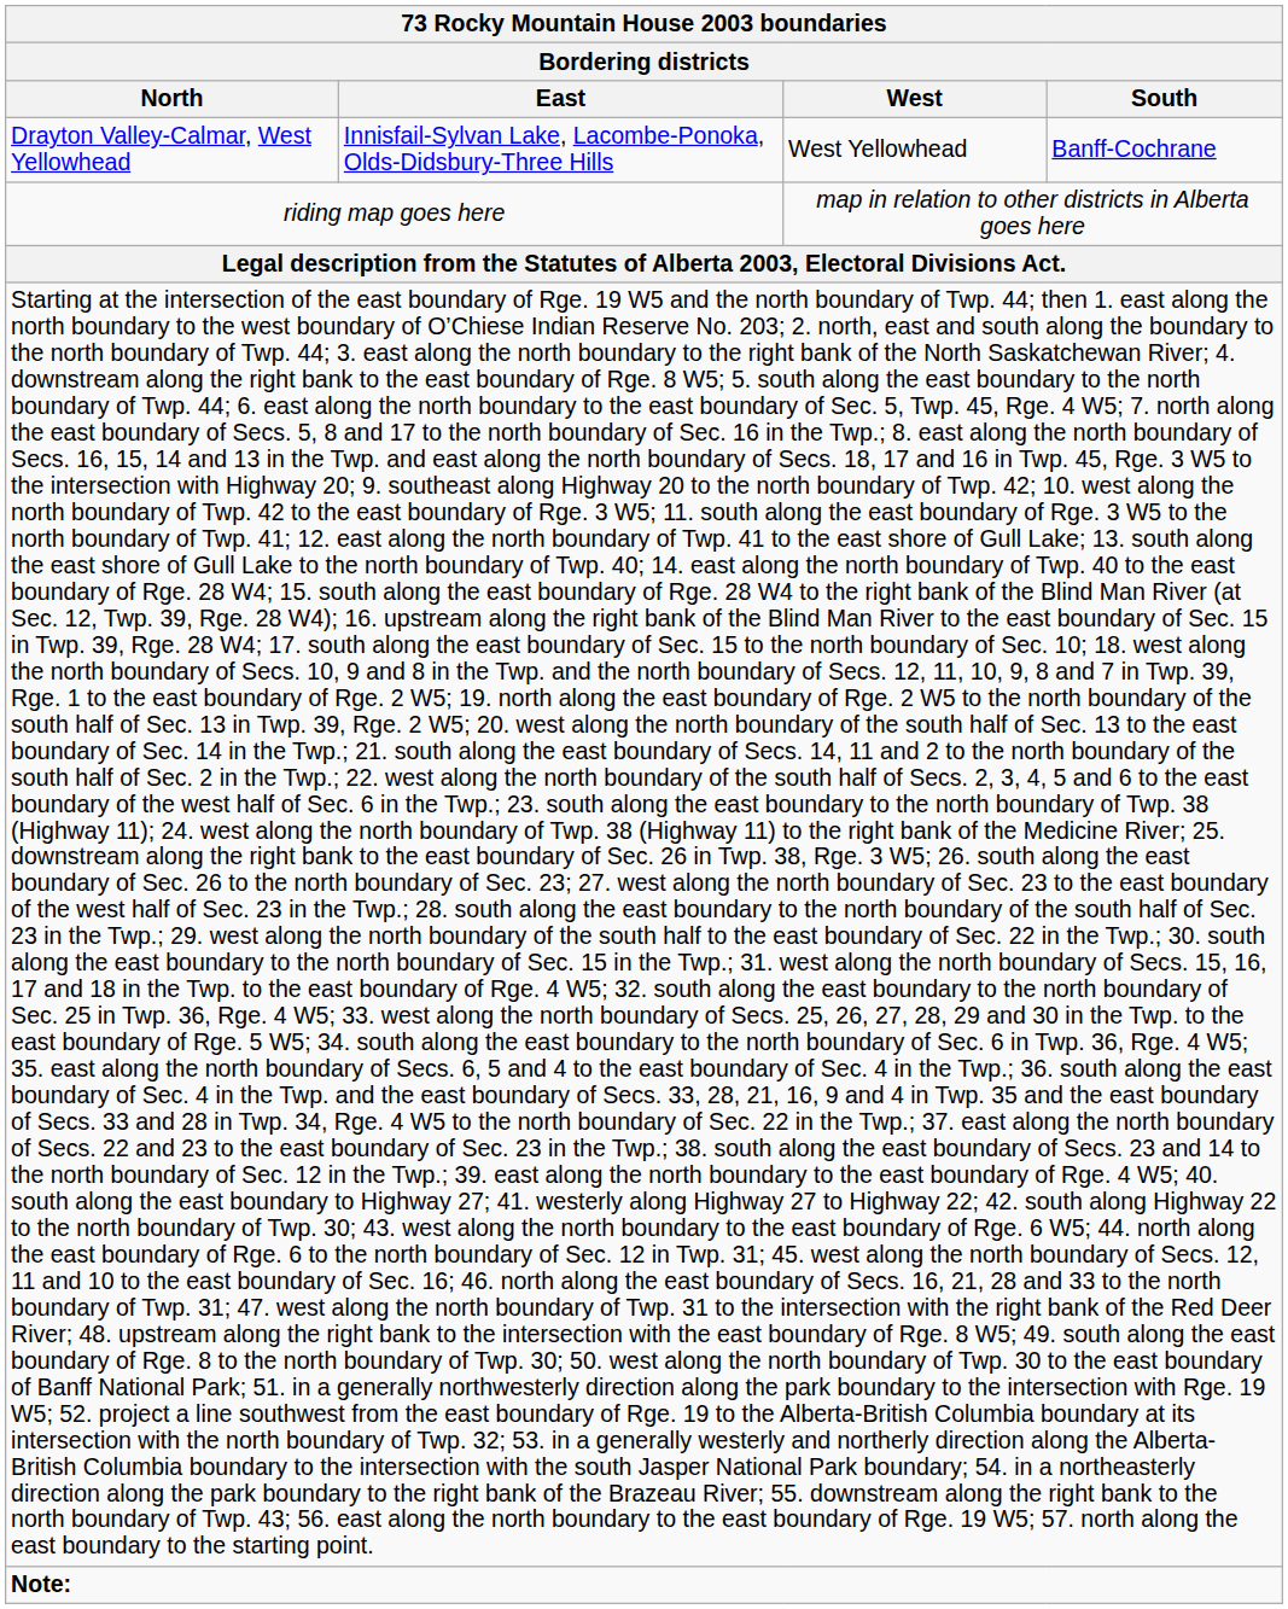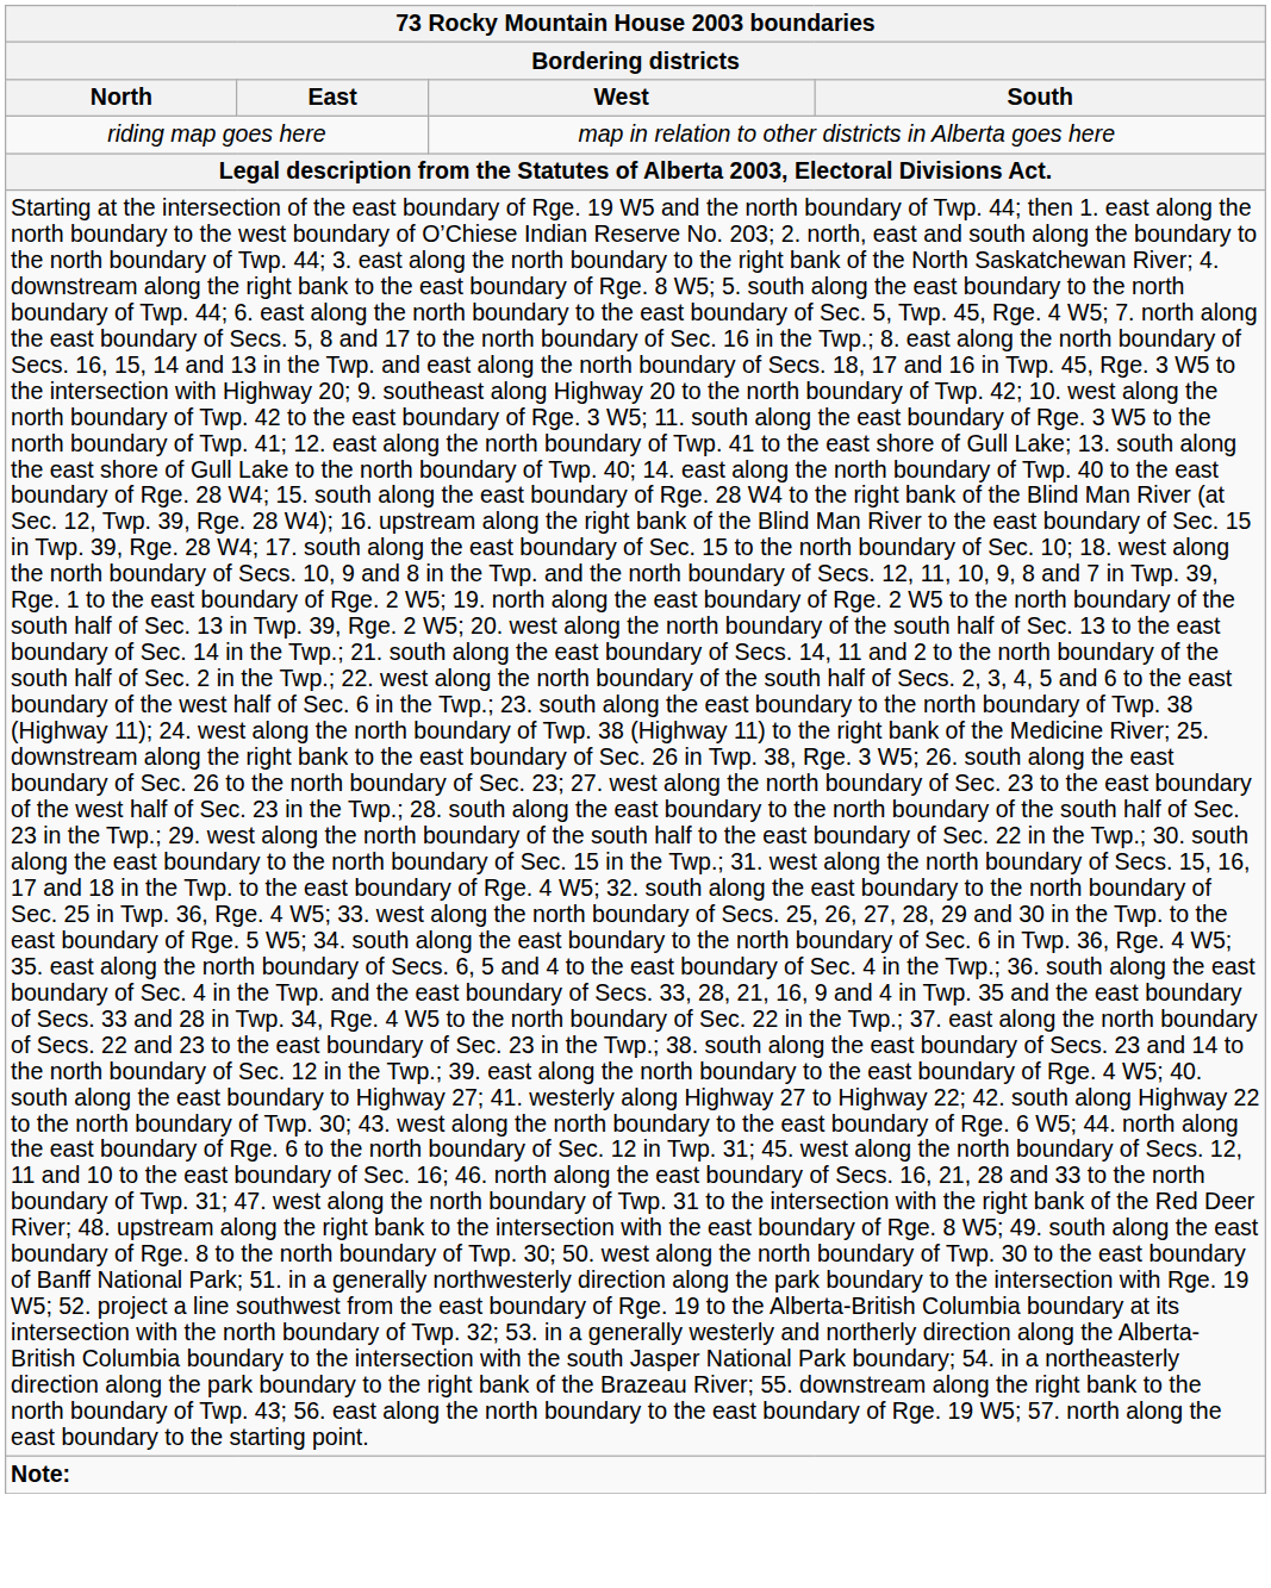- row: Drayton Valley-Calmar, West Yellowhead | Innisfail-Sylvan Lake, Lacombe-Ponoka, Olds-Didsbury-Three Hills | West Yellowhead | Banff-Cochrane
